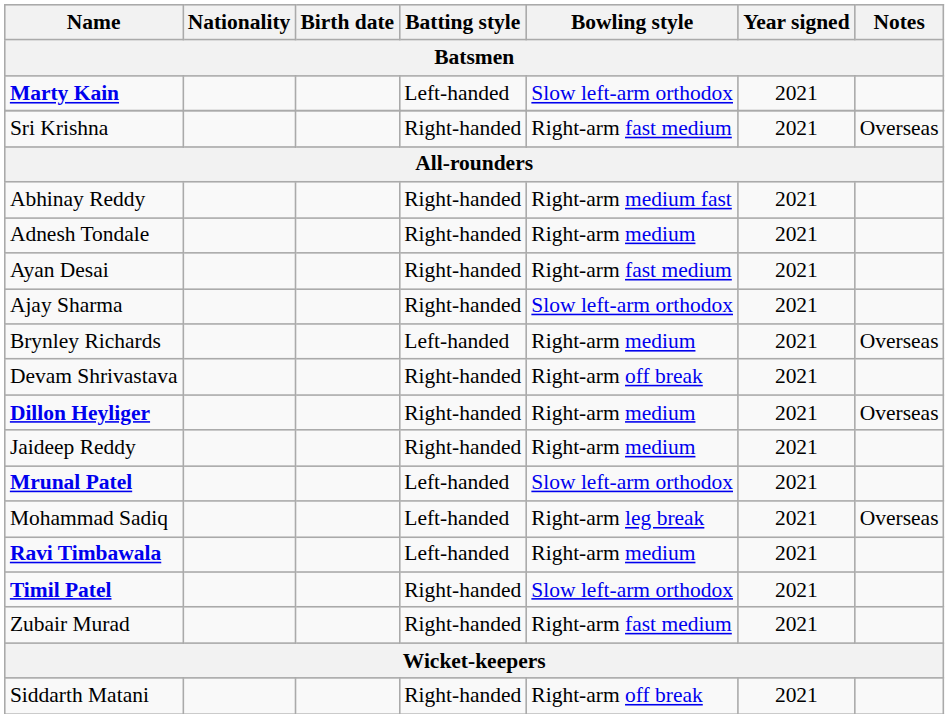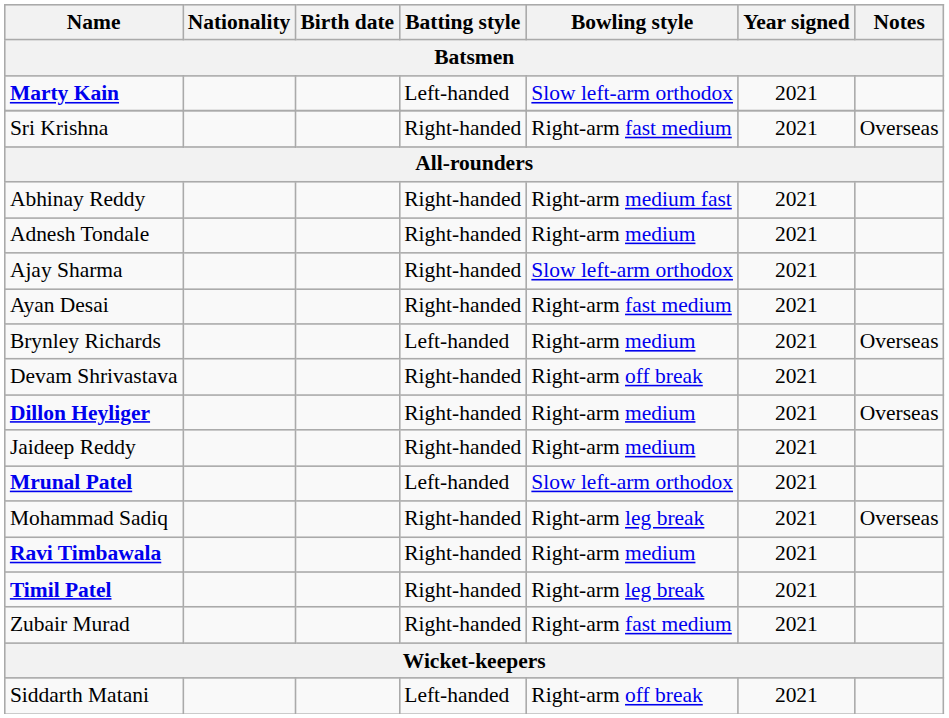rows swapped: Ajay Sharma <-> Ayan Desai
Mohammad Sadiq | Batting style: Left-handed -> Right-handed
Ravi Timbawala | Batting style: Left-handed -> Right-handed
Timil Patel | Bowling style: Slow left-arm orthodox -> Right-arm leg break
Siddarth Matani | Batting style: Right-handed -> Left-handed
